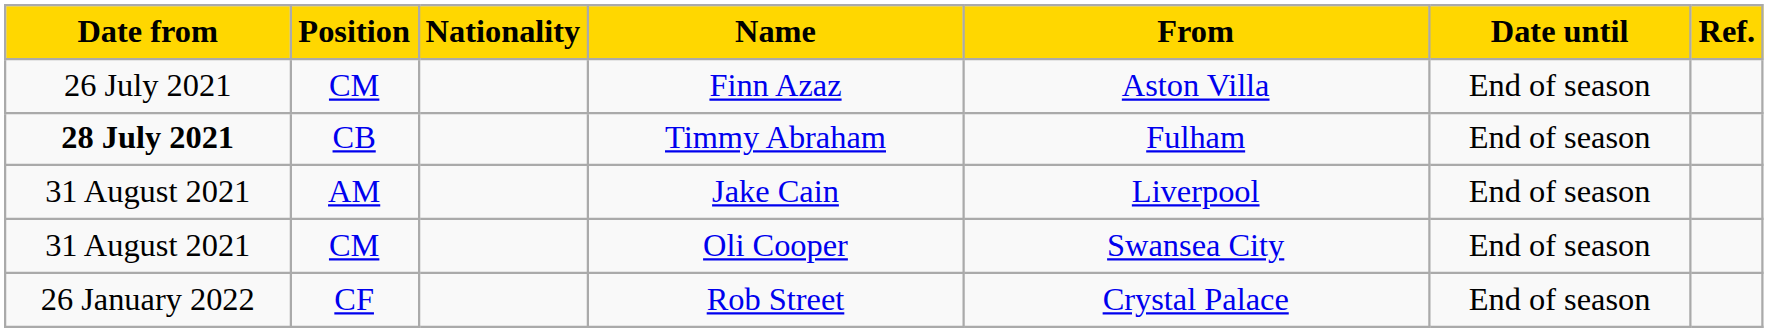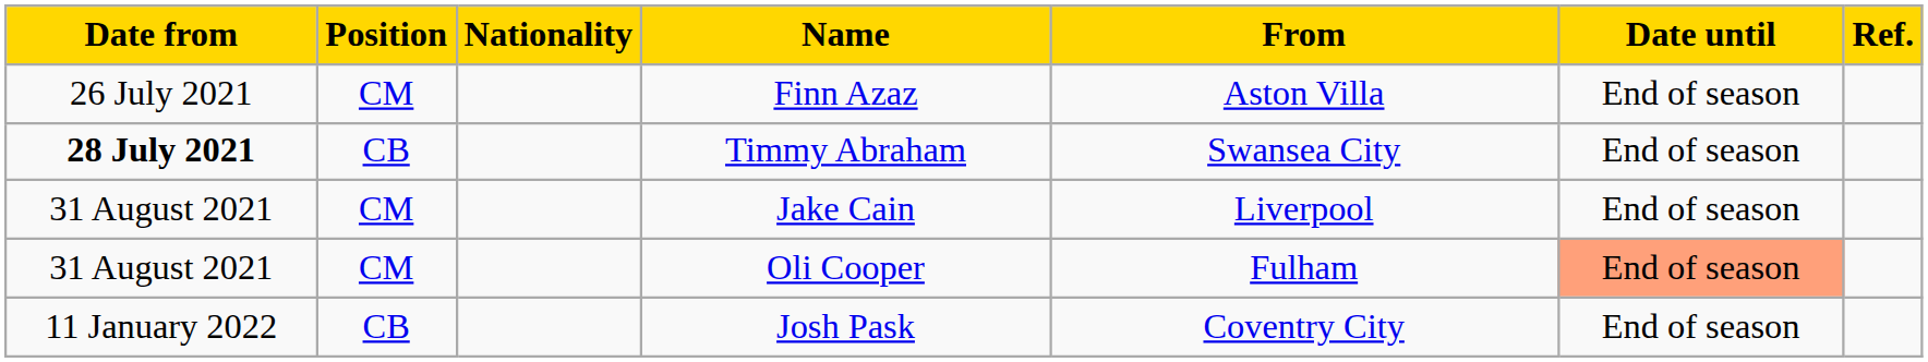Timmy Abraham | From: Fulham -> Swansea City
Jake Cain | Position: AM -> CM
Oli Cooper | From: Swansea City -> Fulham
Oli Cooper | Date until: no background -> lightsalmon background
+ row: 11 January 2022 | CB | Josh Pask | Coventry City | End of season
- row: 26 January 2022 | CF | Rob Street | Crystal Palace | End of season
